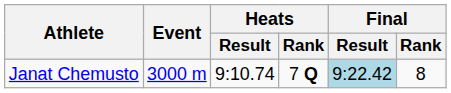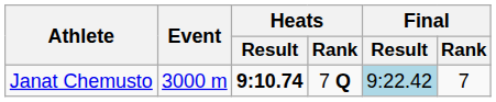Janat Chemusto | Heats / Result: normal -> bold
Janat Chemusto | Final / Rank: 8 -> 7
